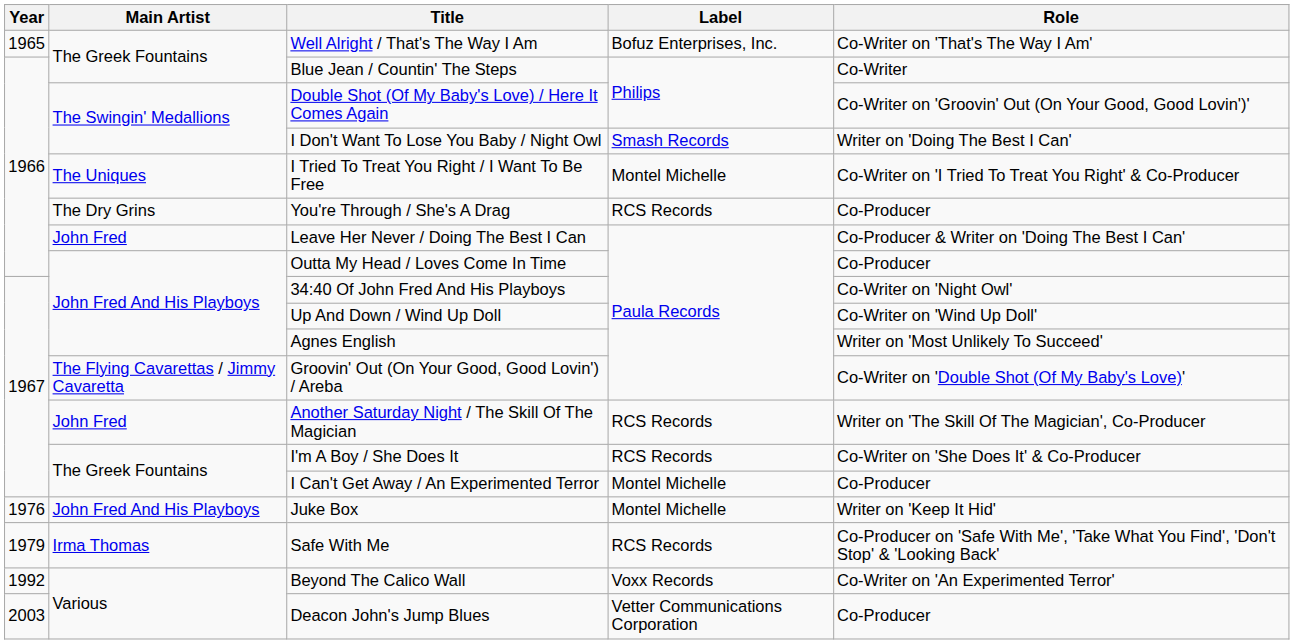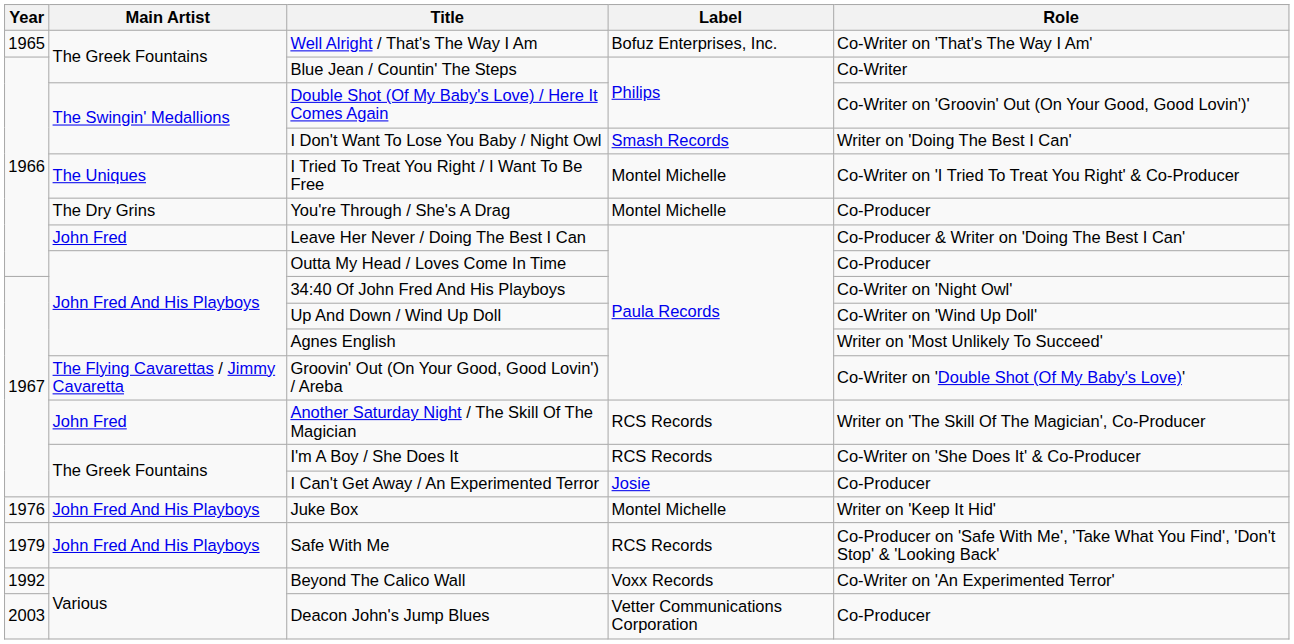You're Through / She's A Drag | Label: RCS Records -> Montel Michelle
I Can't Get Away / An Experimented Terror | Label: Montel Michelle -> Josie
Safe With Me | Main Artist: Irma Thomas -> John Fred And His Playboys
